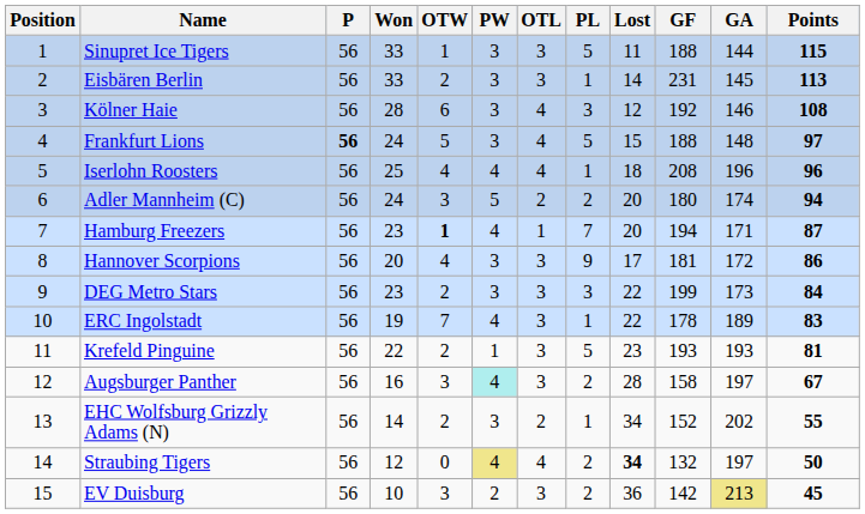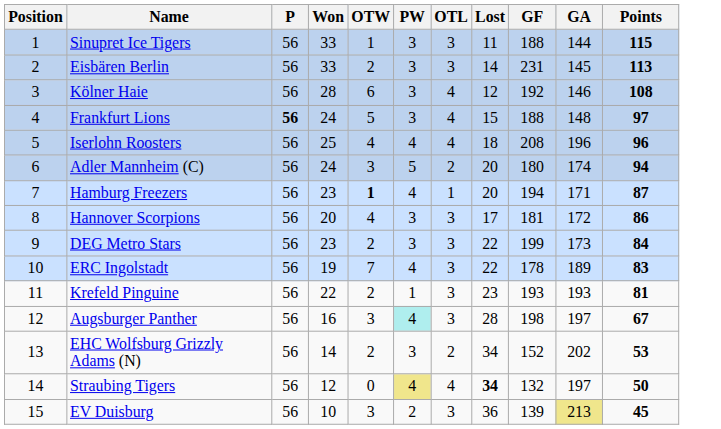- column: PL | 5 | 1 | 3 | 5 | 1 | 2 | 7 | 9 | 3 | 1 | 5 | 2 | 1 | 2 | 2
Augsburger Panther | GF: 158 -> 198
EHC Wolfsburg Grizzly Adams (N) | Points: 55 -> 53
EV Duisburg | GF: 142 -> 139
